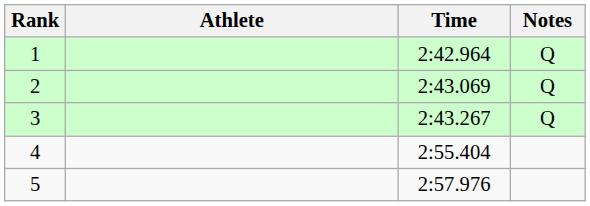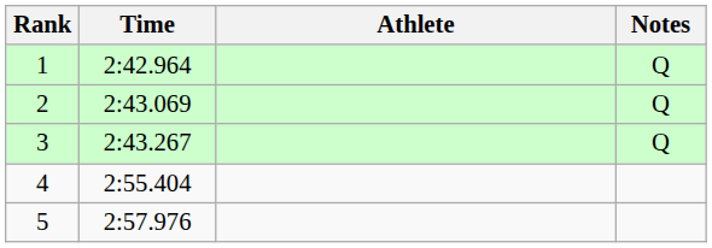columns swapped: Athlete <-> Time
